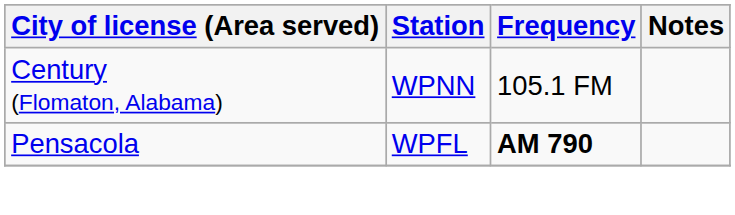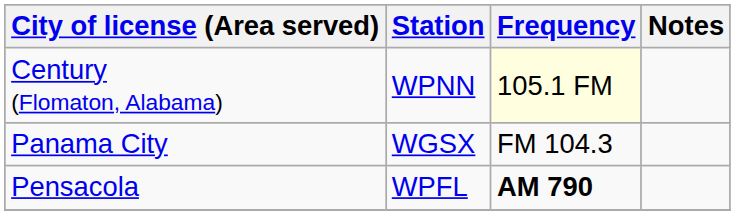Century (Flomaton, Alabama) | Frequency: no background -> lightyellow background
+ row: Panama City | WGSX | FM 104.3
